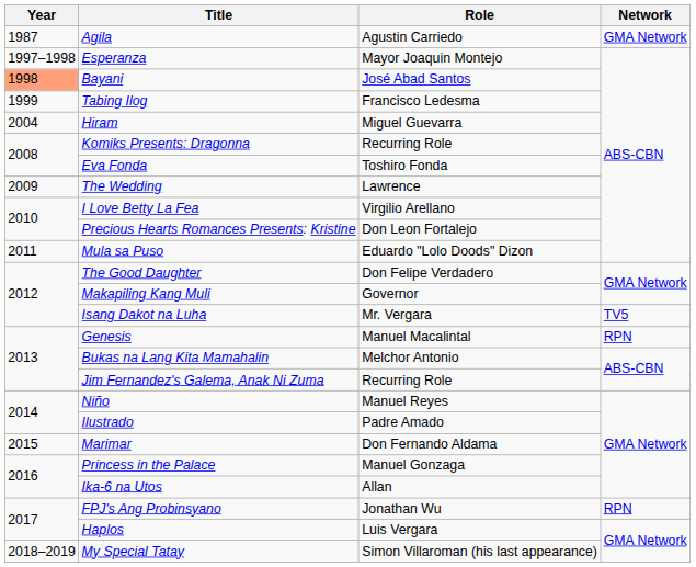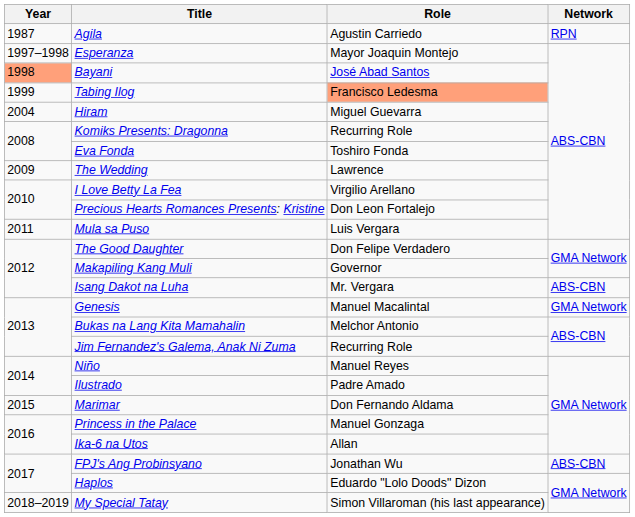Agila | Network: GMA Network -> RPN
Tabing Ilog | Role: no background -> lightsalmon background
Mula sa Puso | Role: Eduardo "Lolo Doods" Dizon -> Luis Vergara
Isang Dakot na Luha | Network: TV5 -> ABS-CBN
Genesis | Network: RPN -> GMA Network
FPJ's Ang Probinsyano | Network: RPN -> ABS-CBN
Haplos | Role: Luis Vergara -> Eduardo "Lolo Doods" Dizon
